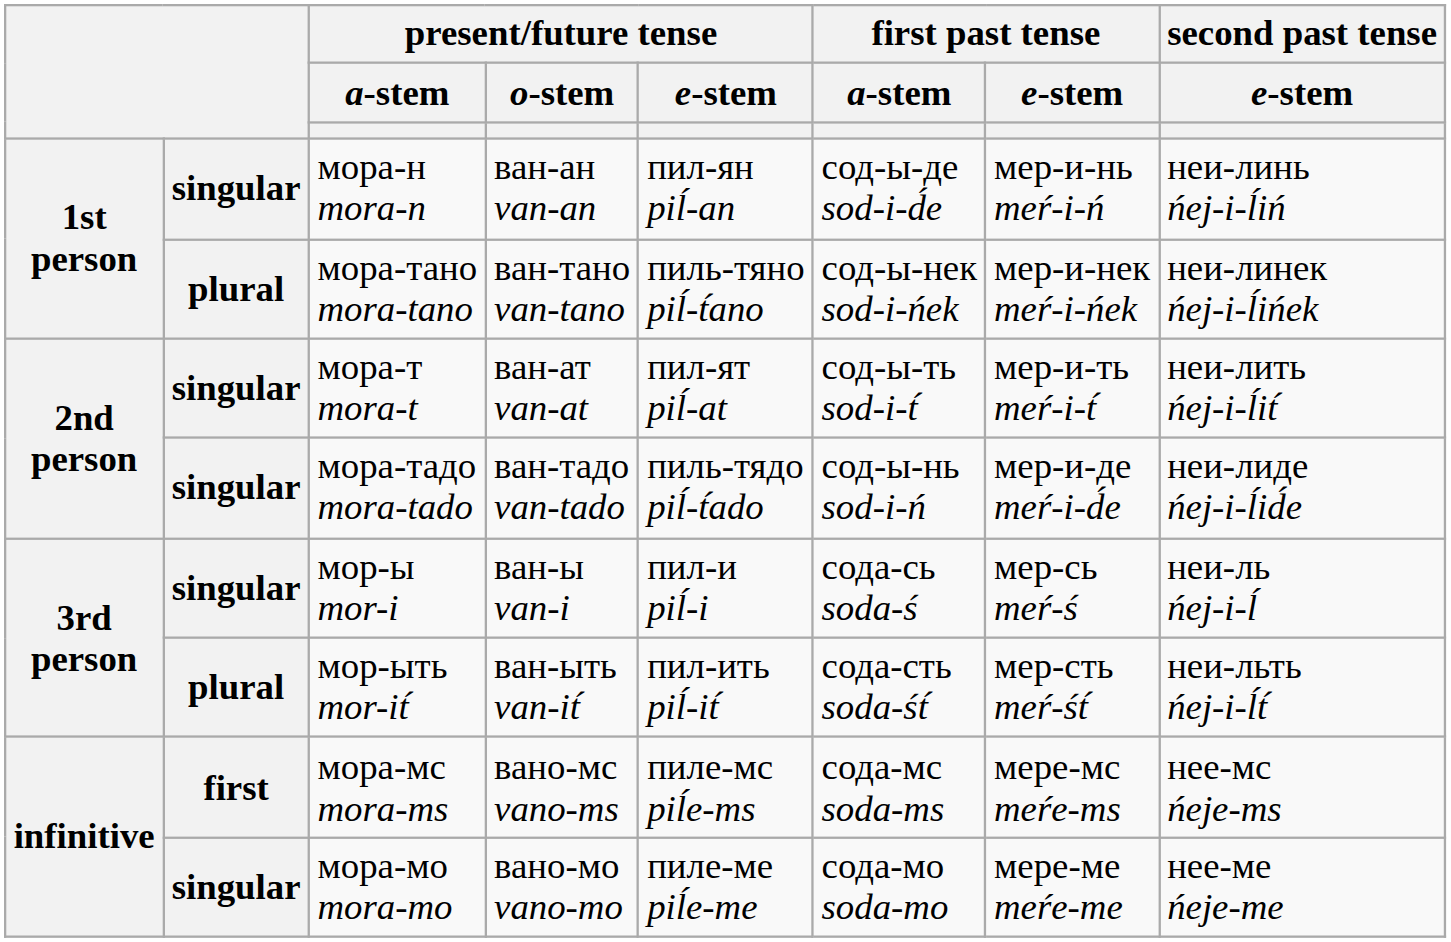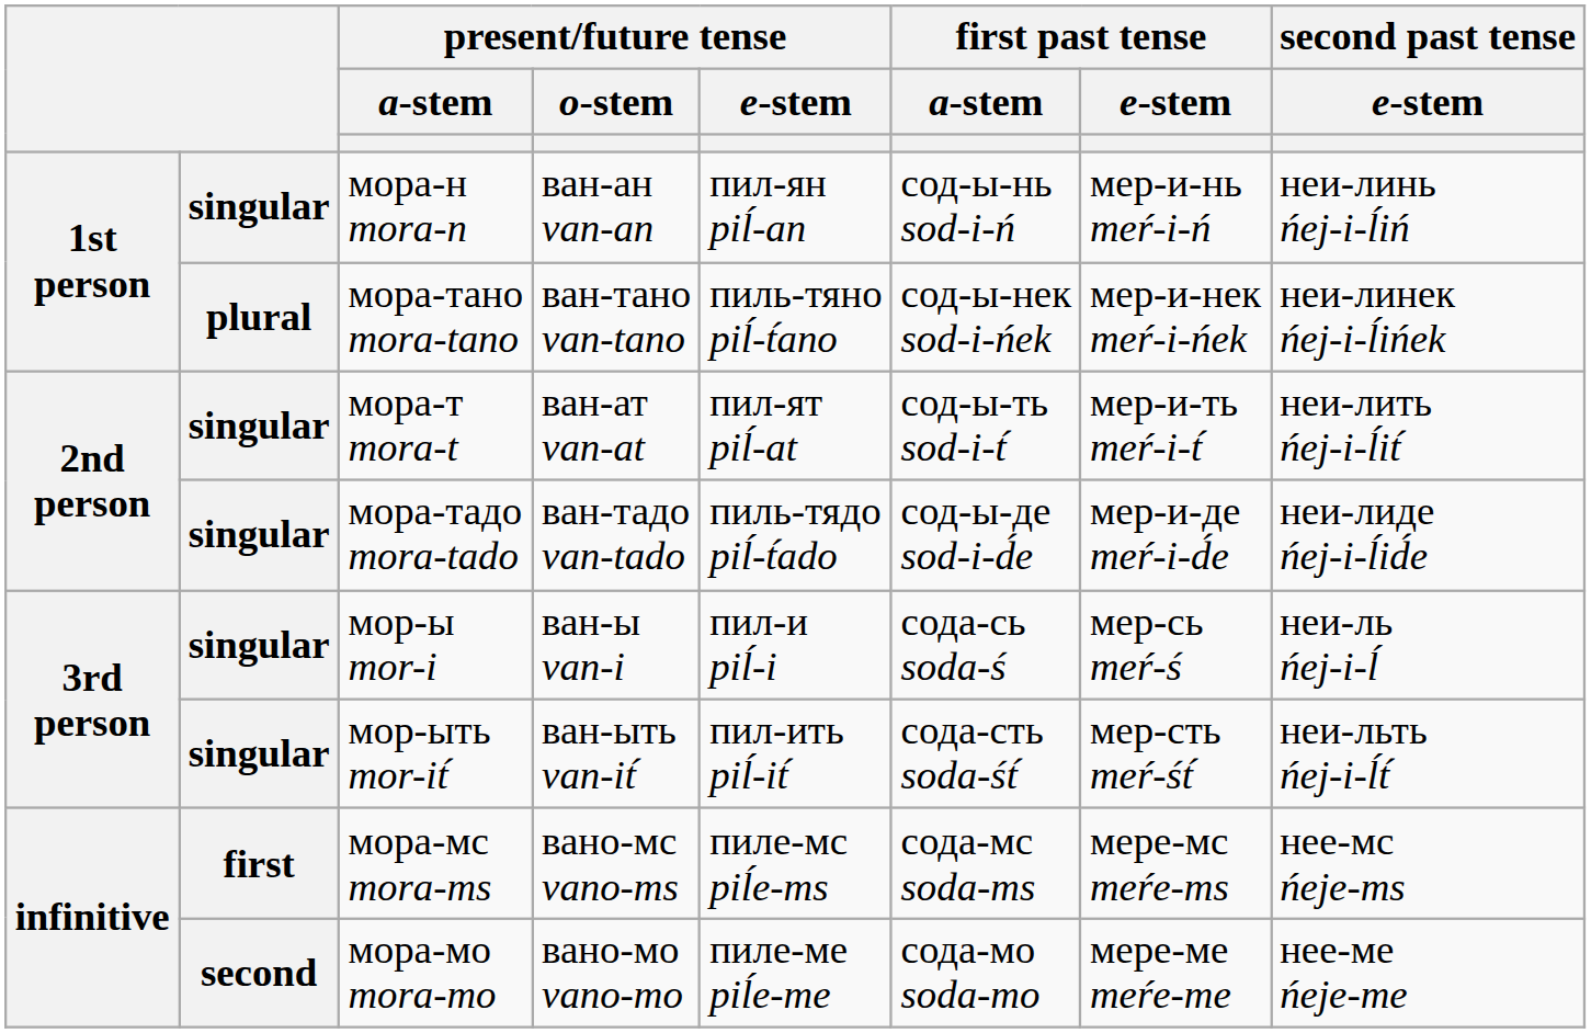мора-н mora-n | first past tense / a-stem: сод-ы-де sod-i-d́e -> сод-ы-нь sod-i-ń
мора-тадо mora-tado | first past tense / a-stem: сод-ы-нь sod-i-ń -> сод-ы-де sod-i-d́e
мор-ыть mor-it́ | column 2: plural -> singular
мора-мо mora-mo | column 2: singular -> second
